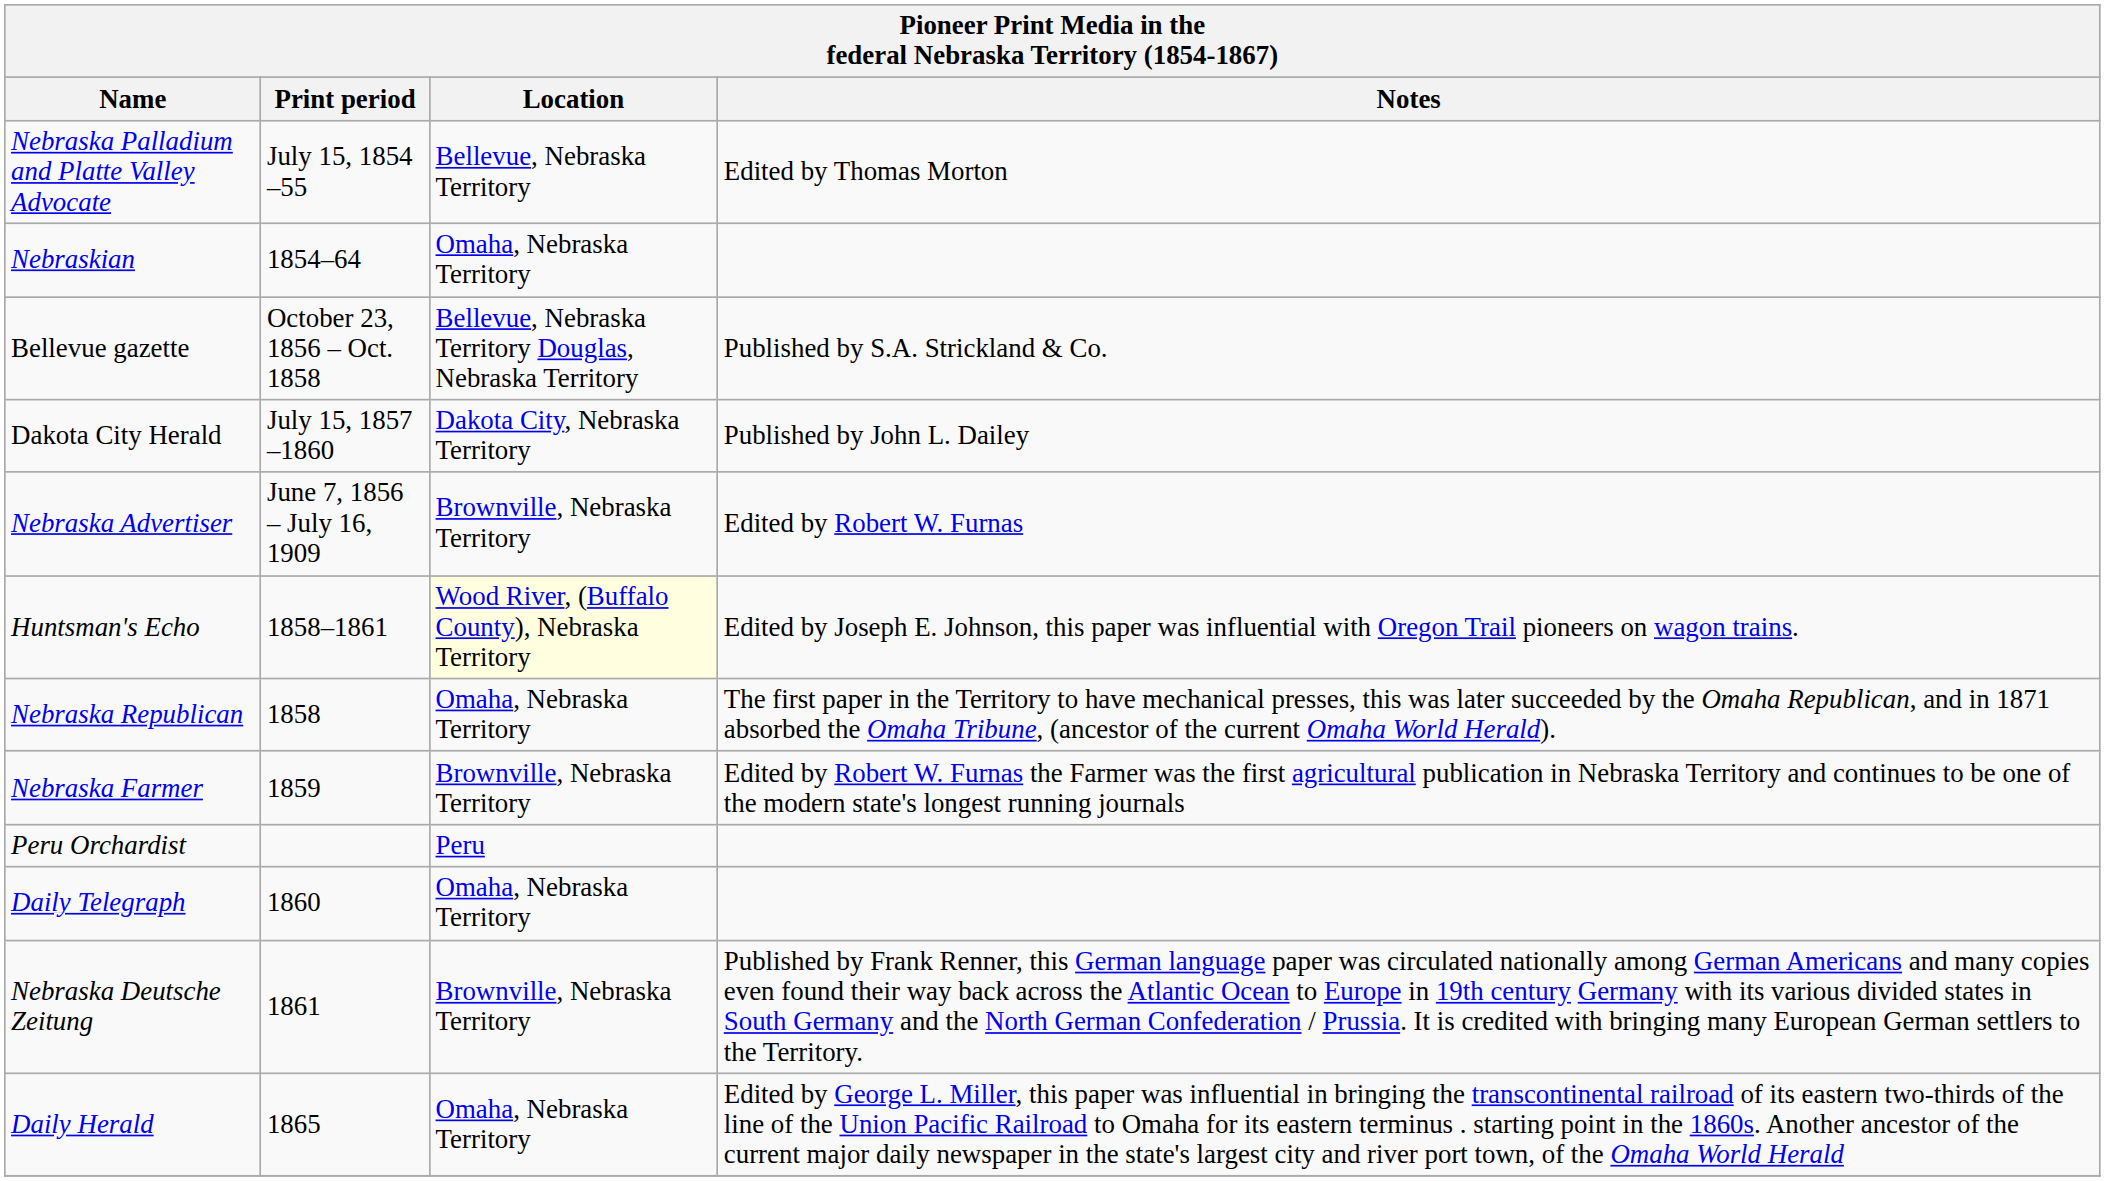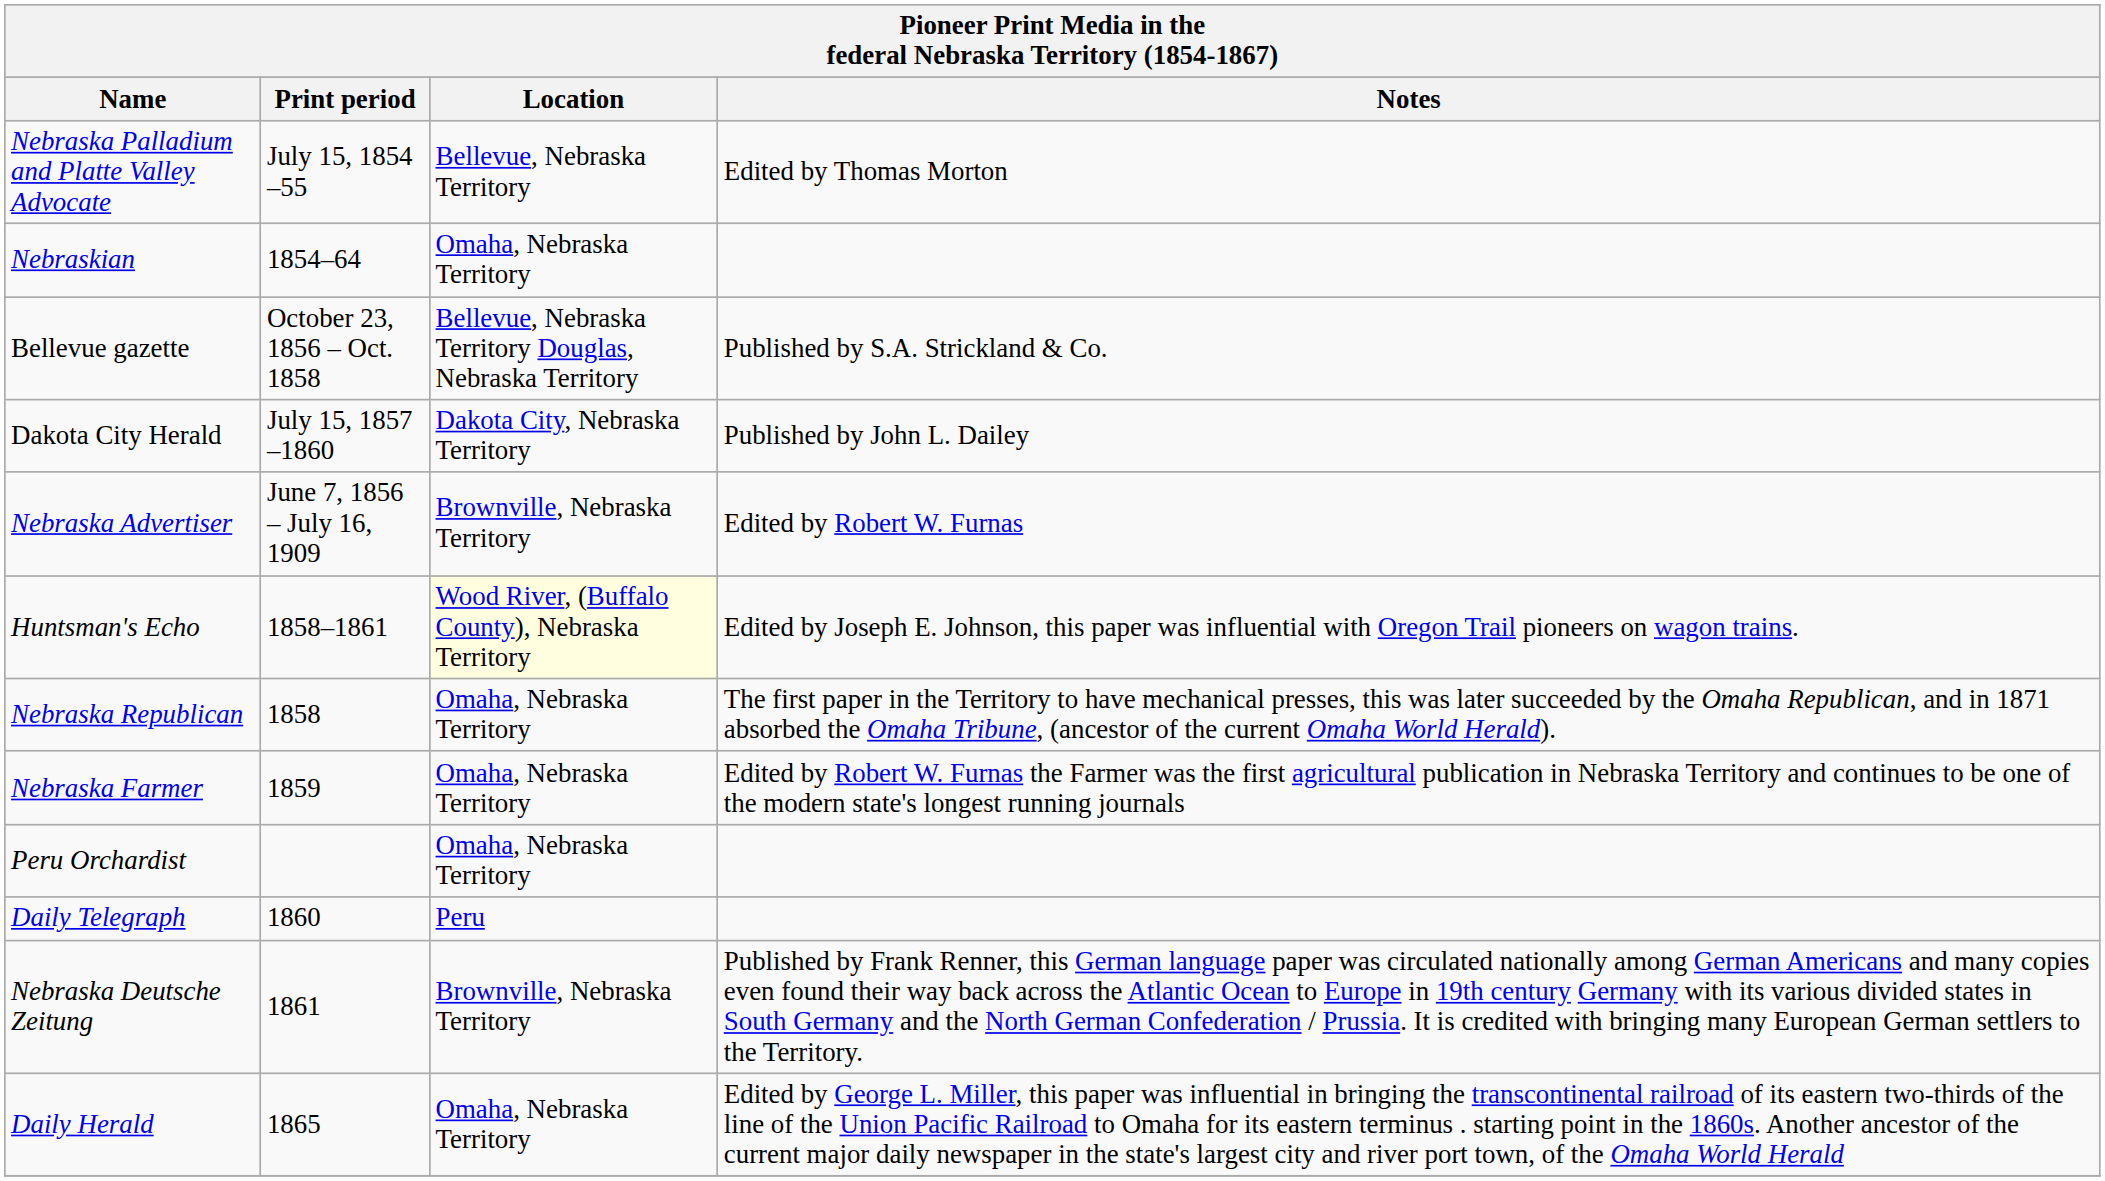Nebraska Farmer | Location: Brownville, Nebraska Territory -> Omaha, Nebraska Territory
Peru Orchardist | Location: Peru -> Omaha, Nebraska Territory
Daily Telegraph | Location: Omaha, Nebraska Territory -> Peru
